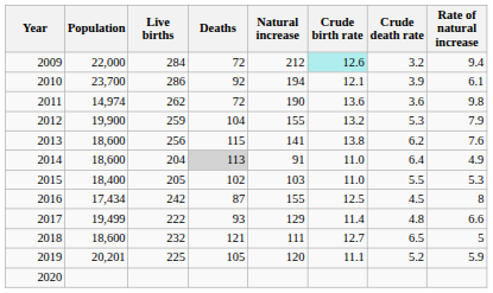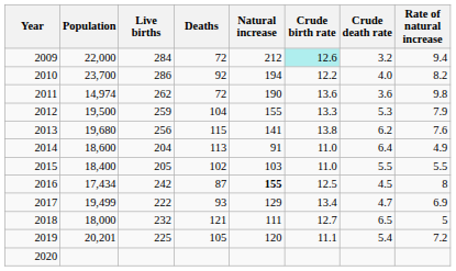2010 | Crude birth rate: 12.1 -> 12.2
2010 | Crude death rate: 3.9 -> 4.0
2010 | Rate of natural increase: 6.1 -> 8.2
2012 | Population: 19,900 -> 19,500
2012 | Crude birth rate: 13.2 -> 13.3
2013 | Population: 18,600 -> 19,680
2014 | Deaths: lightgrey background -> no background
2015 | Rate of natural increase: 5.3 -> 5.5
2016 | Natural increase: normal -> bold
2017 | Crude birth rate: 11.4 -> 13.4
2017 | Crude death rate: 4.8 -> 4.7
2017 | Rate of natural increase: 6.6 -> 6.9
2018 | Population: 18,600 -> 18,000
2019 | Crude death rate: 5.2 -> 5.4
2019 | Rate of natural increase: 5.9 -> 7.2
